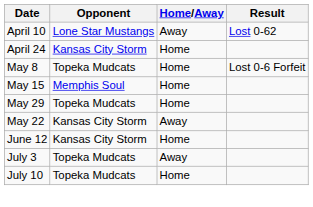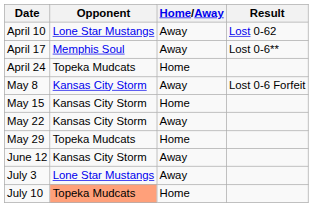+ row: April 17 | Memphis Soul | Away | Lost 0-6**
April 24 | Opponent: Kansas City Storm -> Topeka Mudcats
May 8 | Opponent: Topeka Mudcats -> Kansas City Storm
May 8 | Home/Away: Home -> Away
May 15 | Opponent: Memphis Soul -> Kansas City Storm
rows swapped: May 22 <-> May 29
June 12 | Home/Away: Home -> Away
July 3 | Opponent: Topeka Mudcats -> Lone Star Mustangs
July 10 | Opponent: no background -> lightsalmon background
